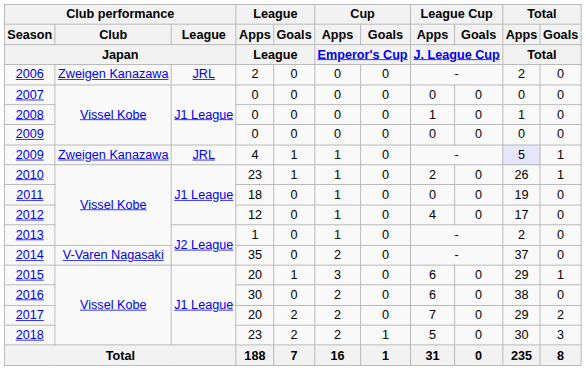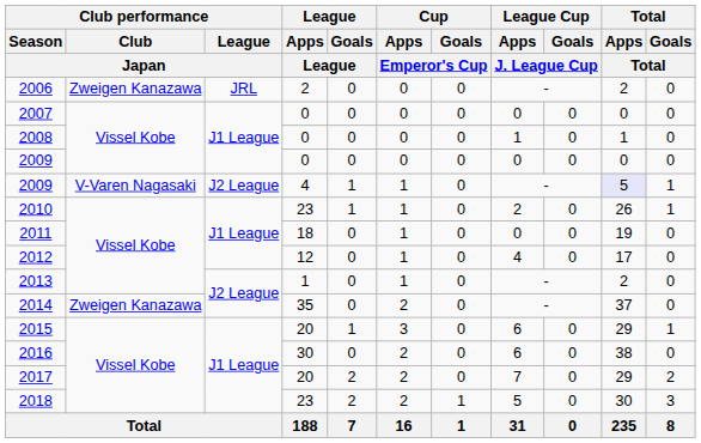2009 / 4 | Club performance / Club / Japan: Zweigen Kanazawa -> V-Varen Nagasaki
2009 / 4 | Club performance / League / Japan: JRL -> J2 League
2014 | Club performance / Club / Japan: V-Varen Nagasaki -> Zweigen Kanazawa
